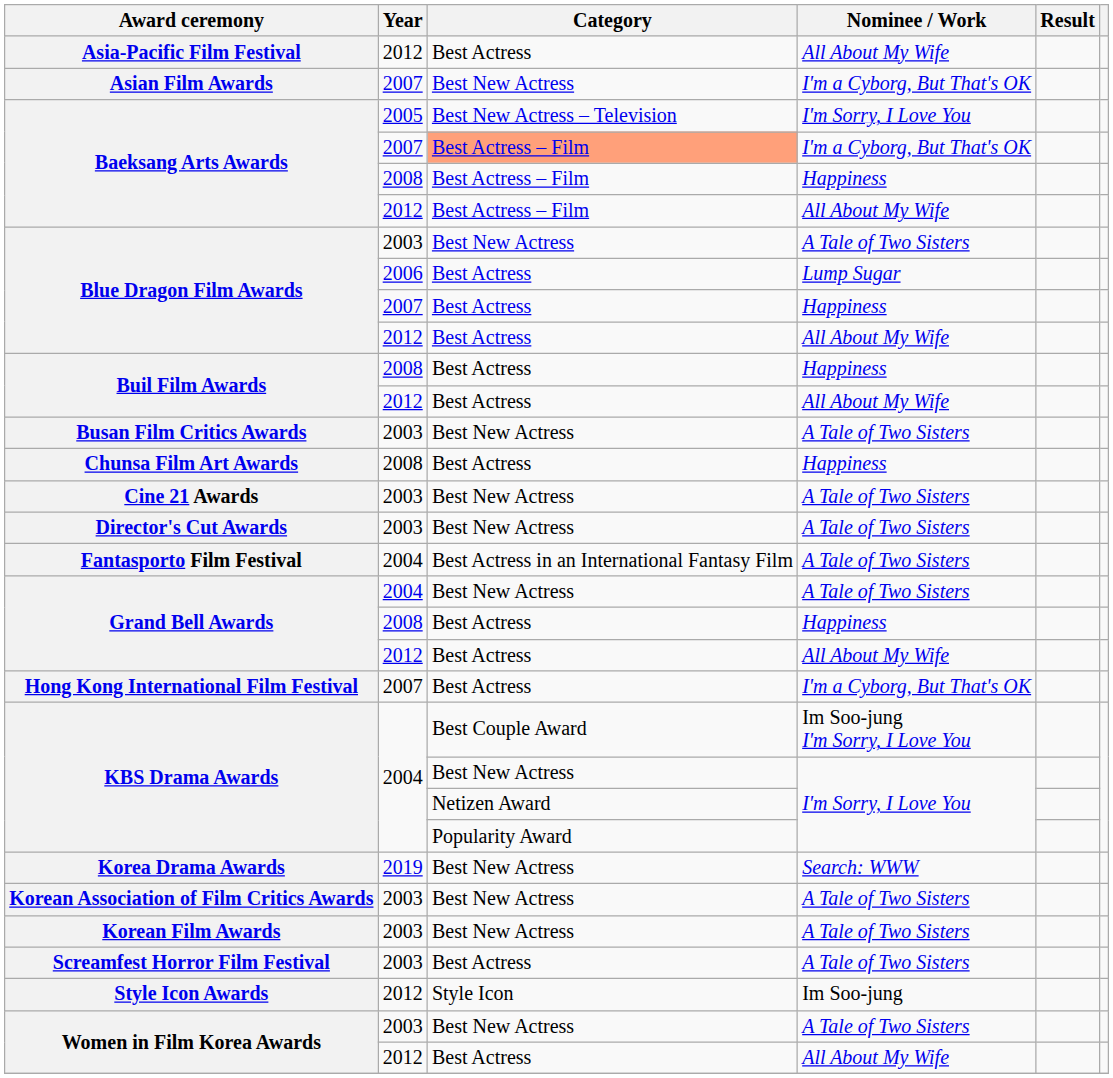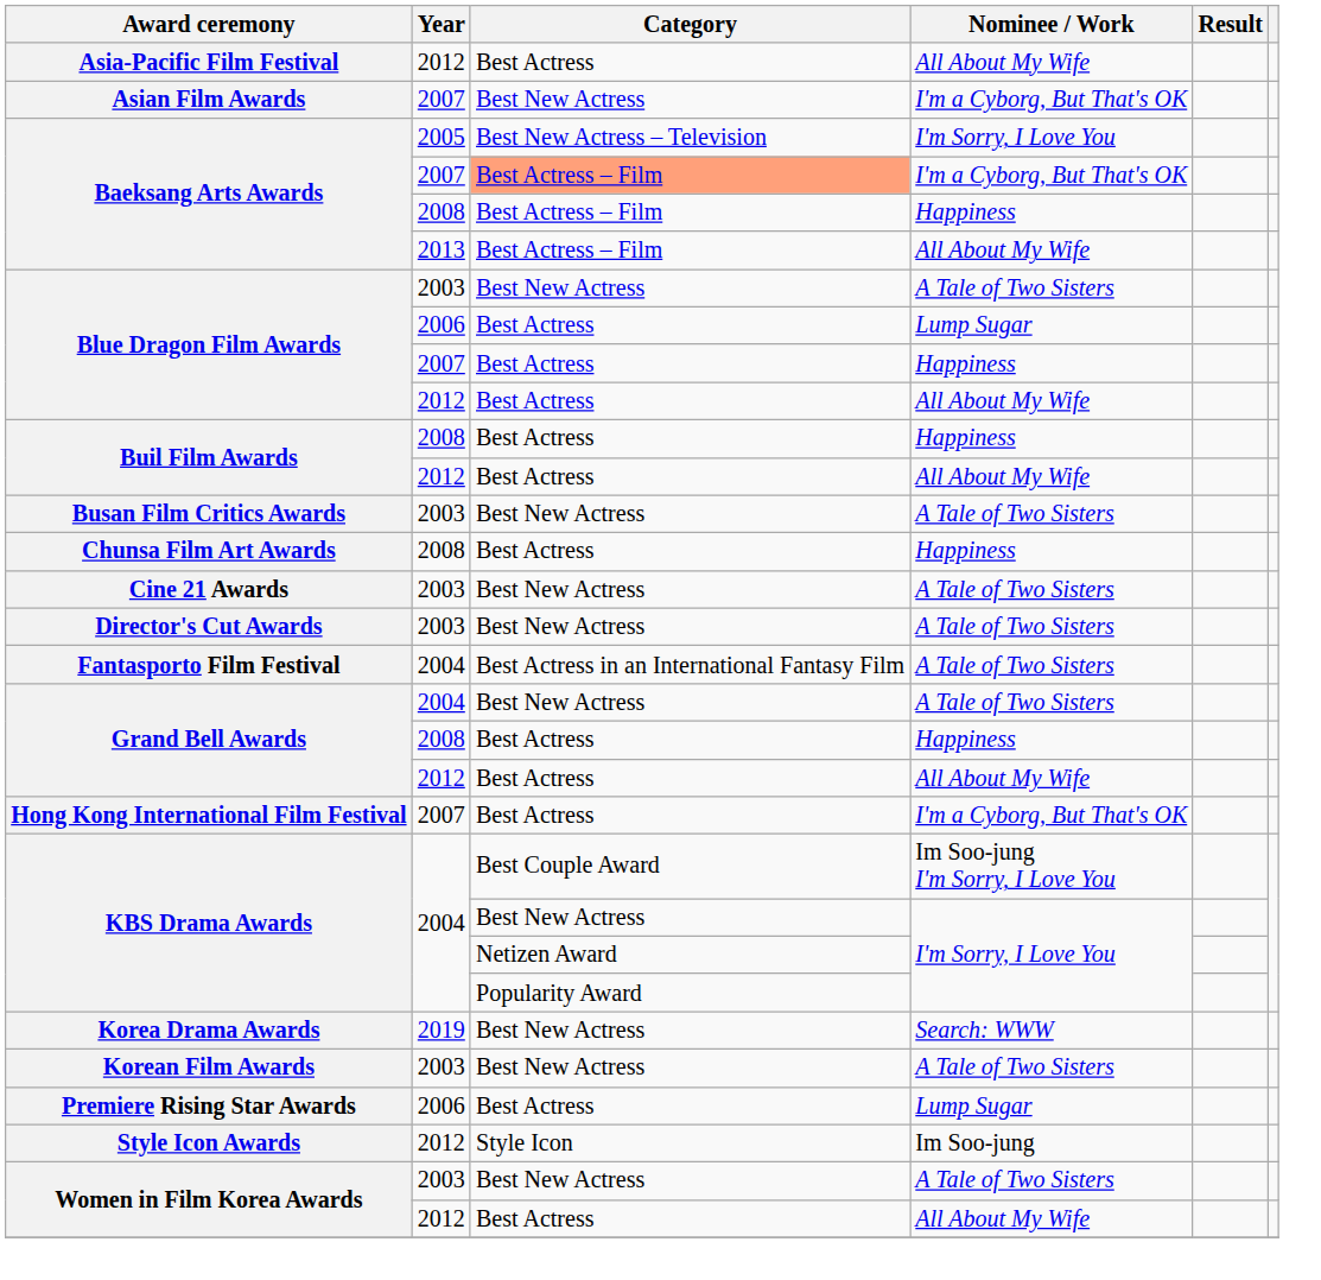Baeksang Arts Awards / All About My Wife | Year: 2012 -> 2013
- row: Korean Association of Film Critics Awards | 2003 | Best New Actress | A Tale of Two Sisters
+ row: Premiere Rising Star Awards | 2006 | Best Actress | Lump Sugar
- row: Screamfest Horror Film Festival | 2003 | Best Actress | A Tale of Two Sisters
